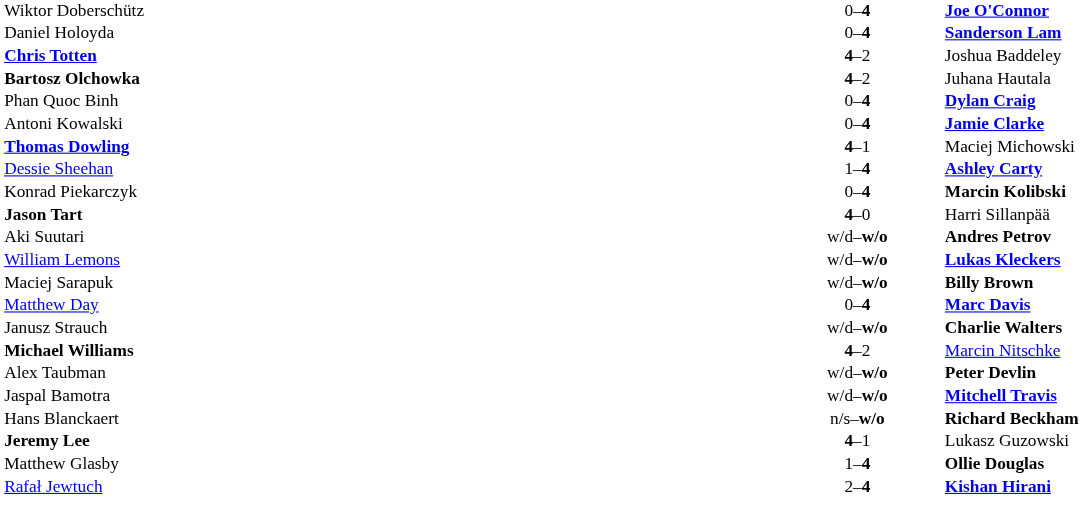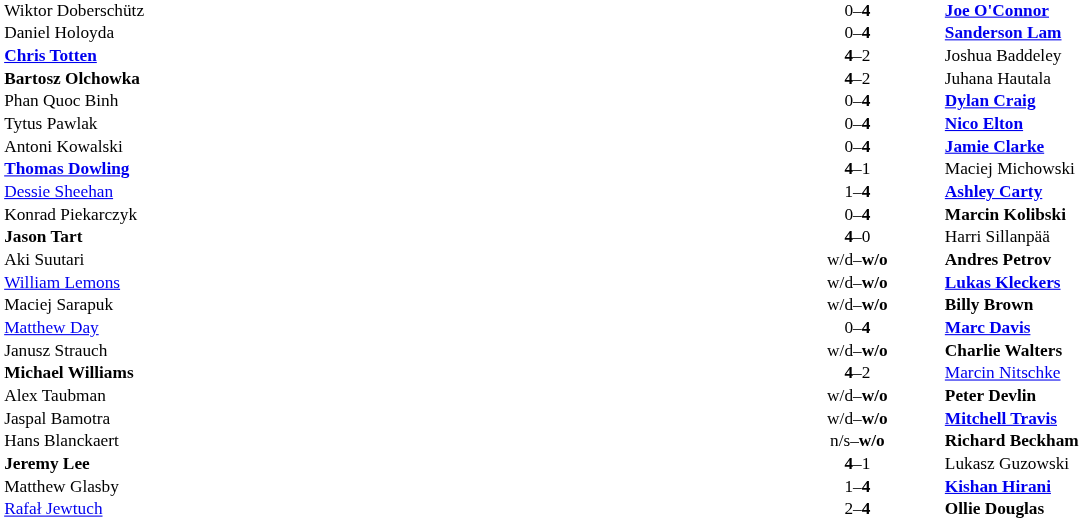+ row: Tytus Pawlak | 0–4 | Nico Elton
Matthew Glasby | column 3: Ollie Douglas -> Kishan Hirani
Rafał Jewtuch | column 3: Kishan Hirani -> Ollie Douglas
